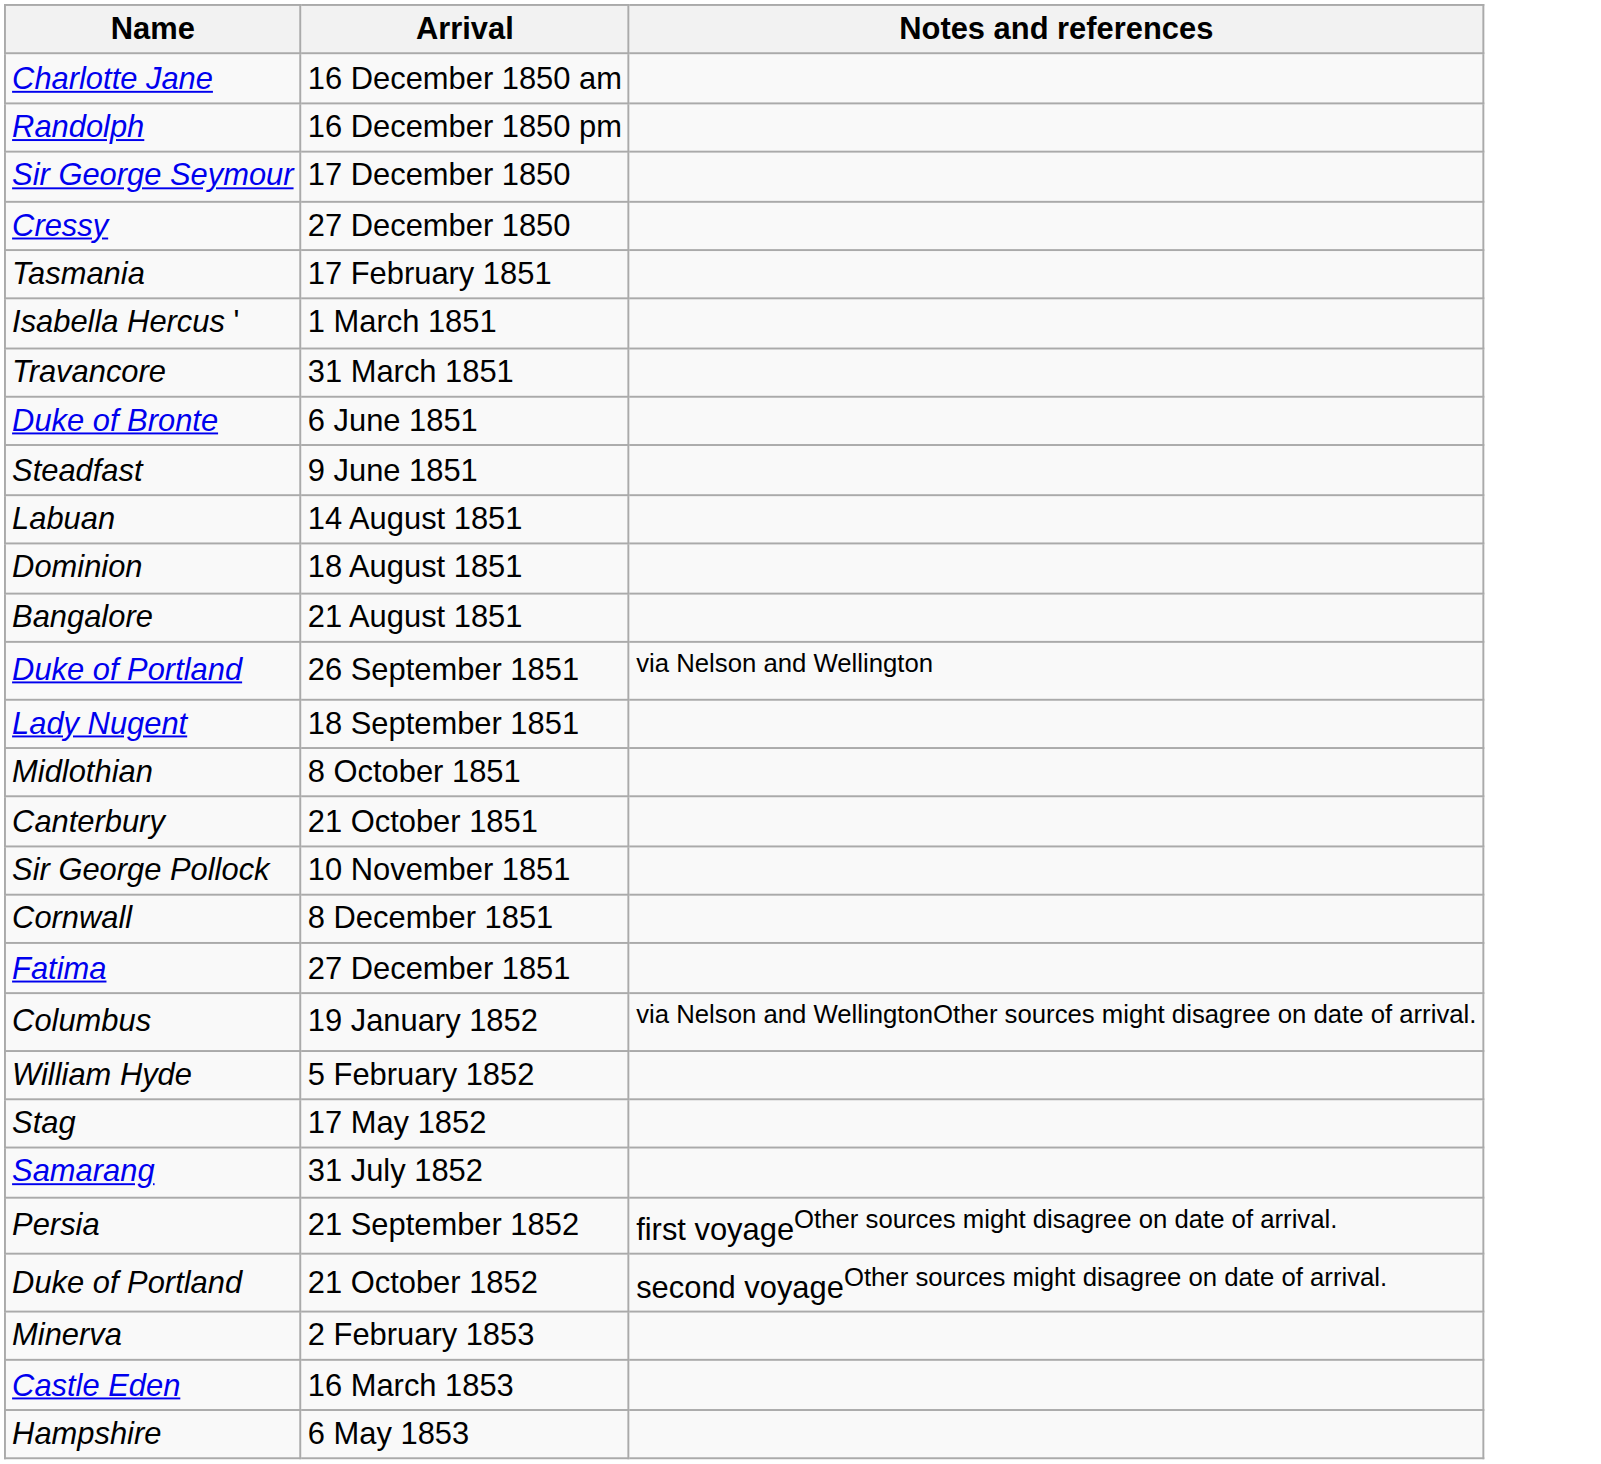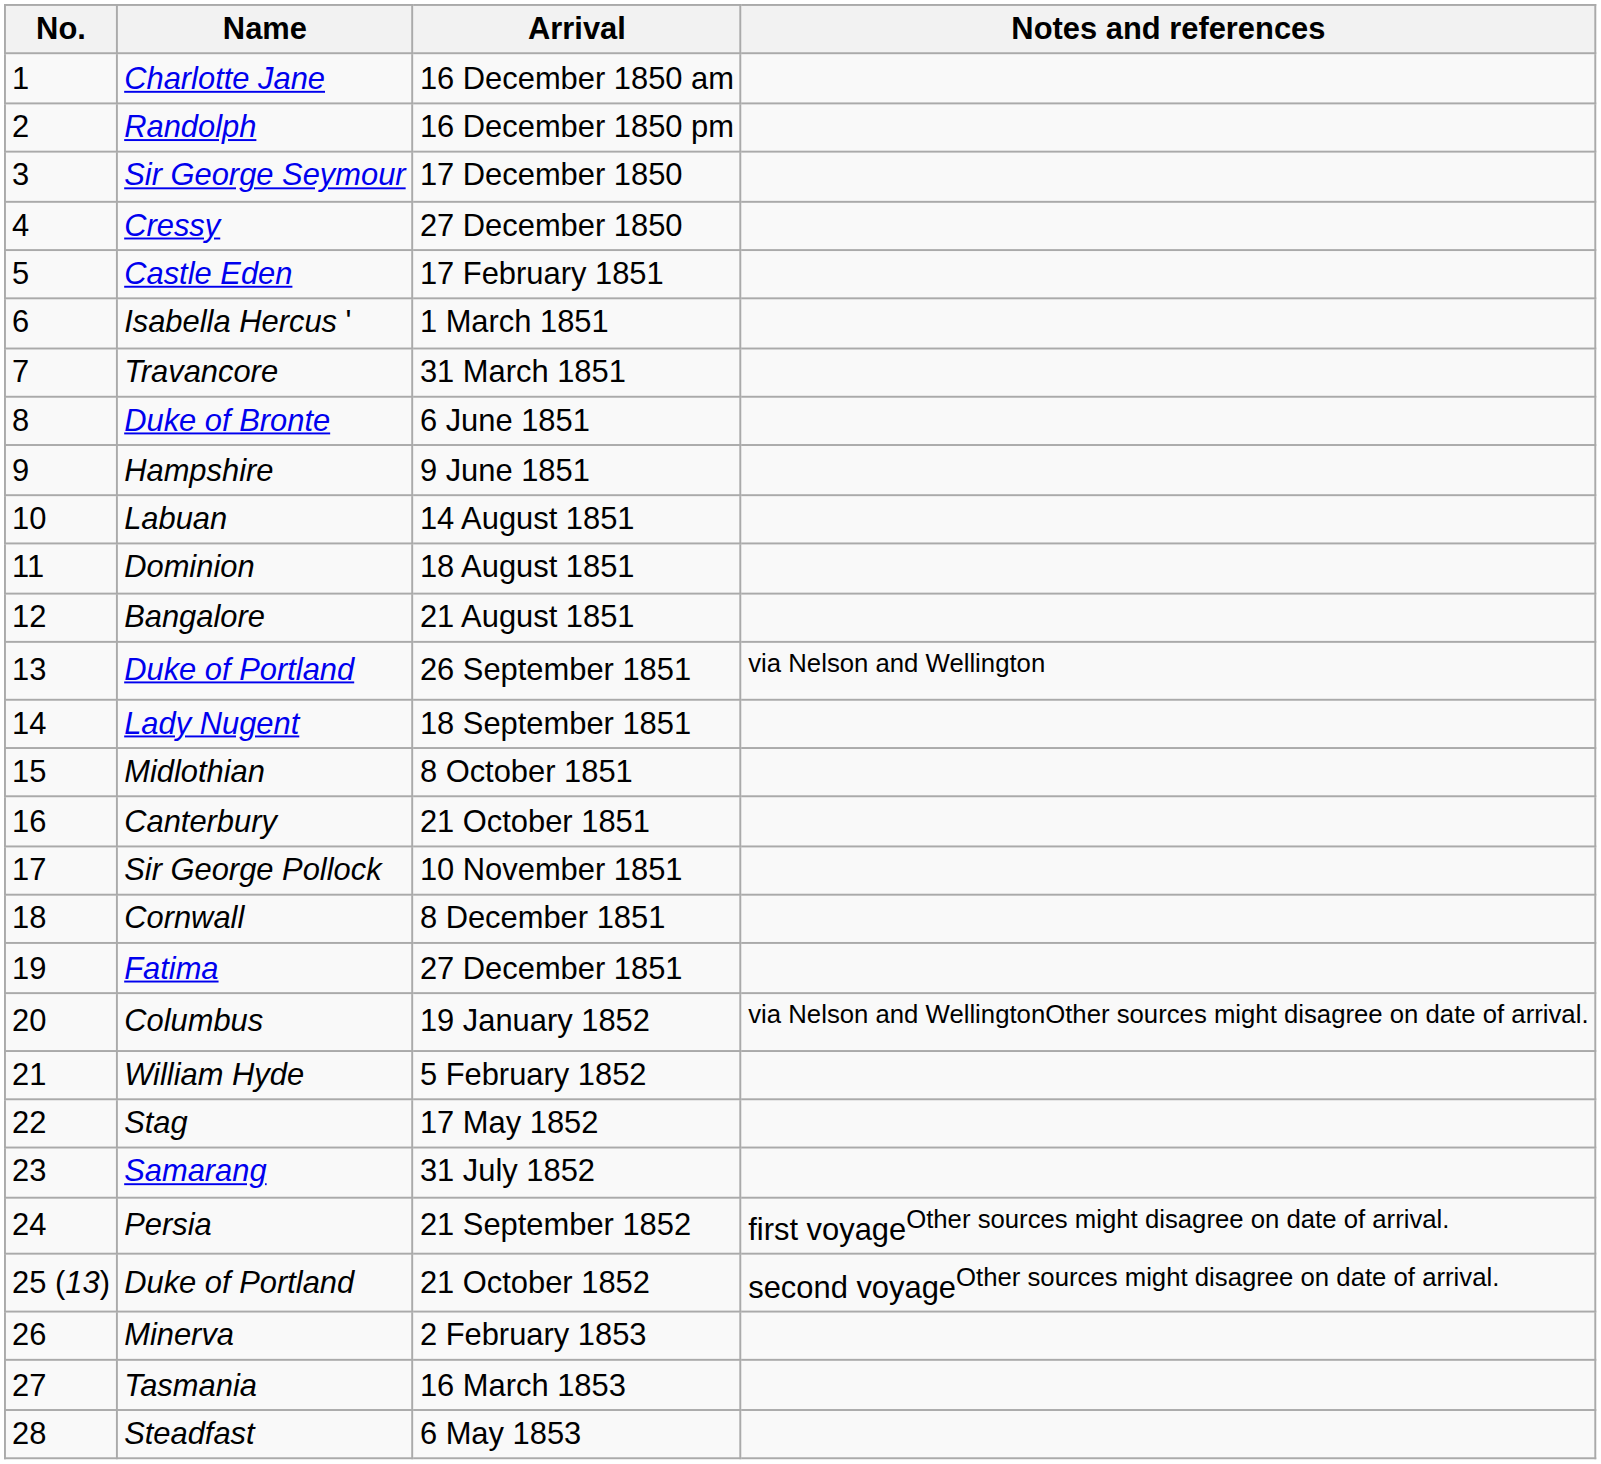+ column: No. | 1 | 2 | 3 | 4 | 5 | 6 | 7 | 8 | 9 | 10 | 11 | 12 | 13 | 14 | 15 | 16 | 17 | 18 | 19 | 20 | 21 | 22 | 23 | 24 | 25 (13) | 26 | 27 | 28
17 February 1851 | Name: Tasmania -> Castle Eden
9 June 1851 | Name: Steadfast -> Hampshire
16 March 1853 | Name: Castle Eden -> Tasmania
6 May 1853 | Name: Hampshire -> Steadfast
